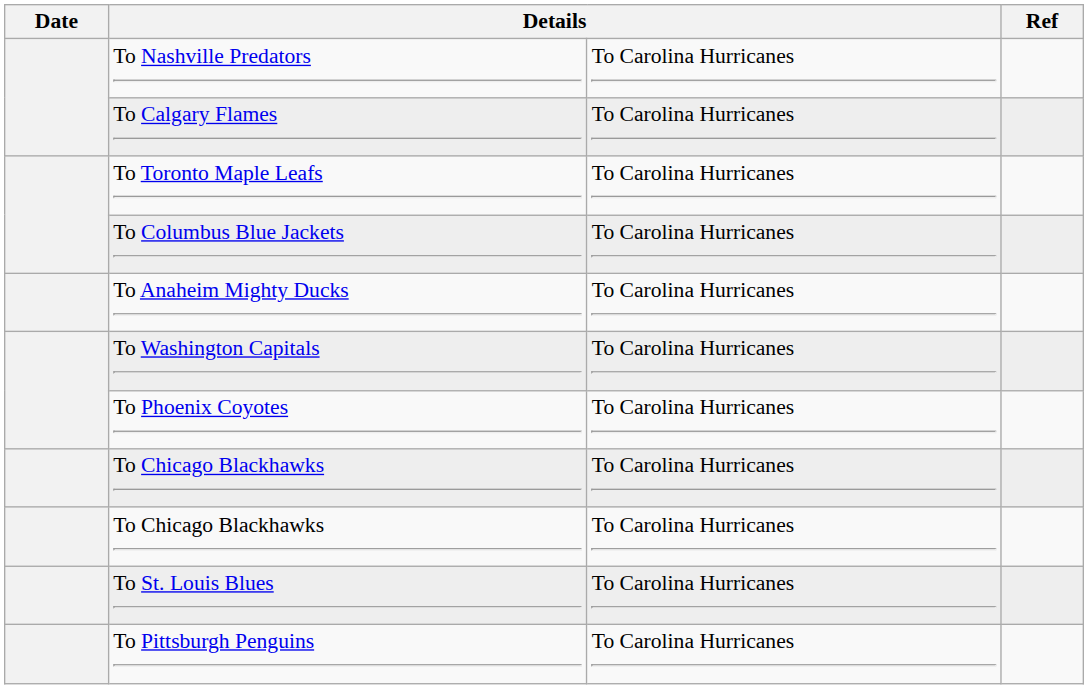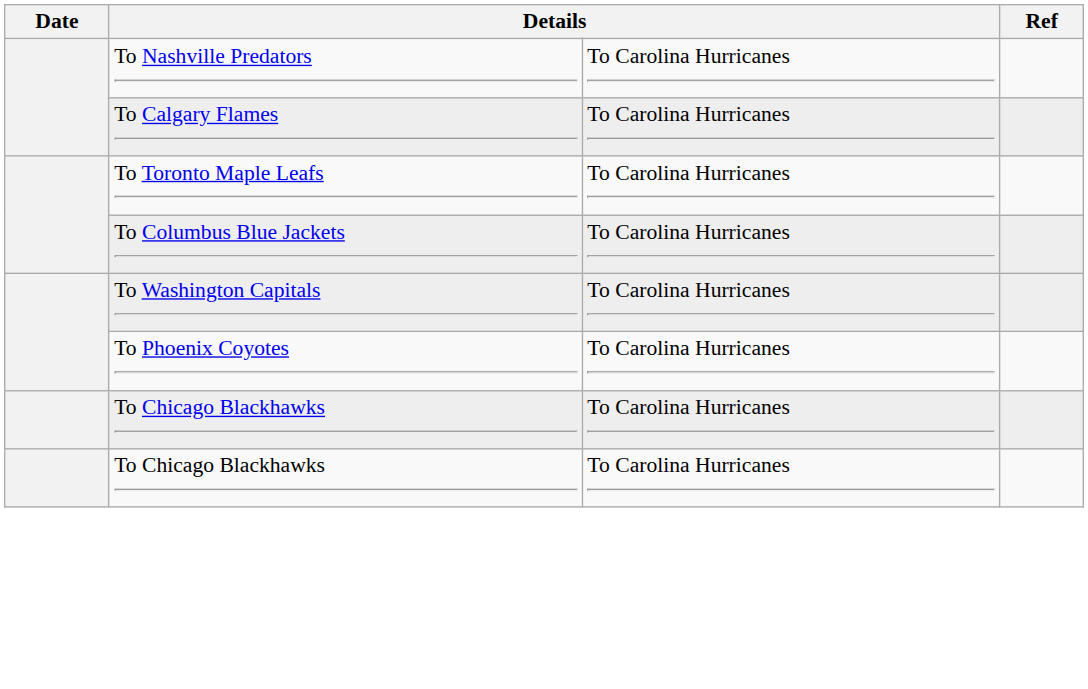- row: To Anaheim Mighty Ducks | To Carolina Hurricanes
- row: To St. Louis Blues | To Carolina Hurricanes
- row: To Pittsburgh Penguins | To Carolina Hurricanes
